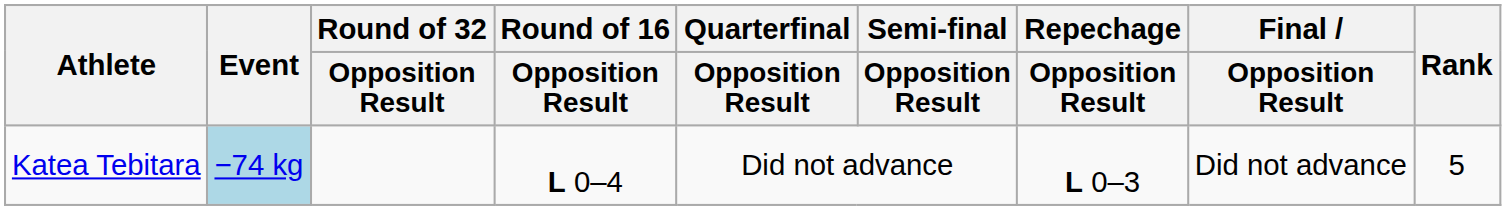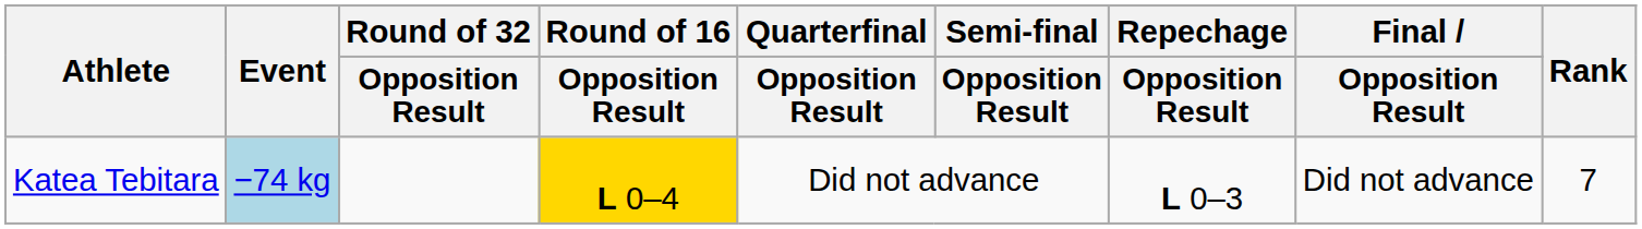Katea Tebitara | Round of 16 / Opposition Result: no background -> gold background
Katea Tebitara | Rank: 5 -> 7
